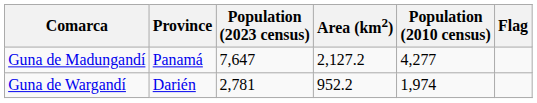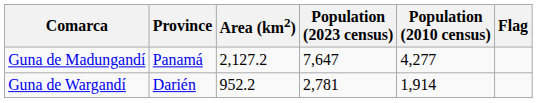columns swapped: Area (km2) <-> Population (2023 census)
Guna de Wargandí | Population (2010 census): 1,974 -> 1,914
